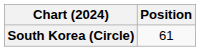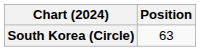South Korea (Circle) | Position: 61 -> 63
